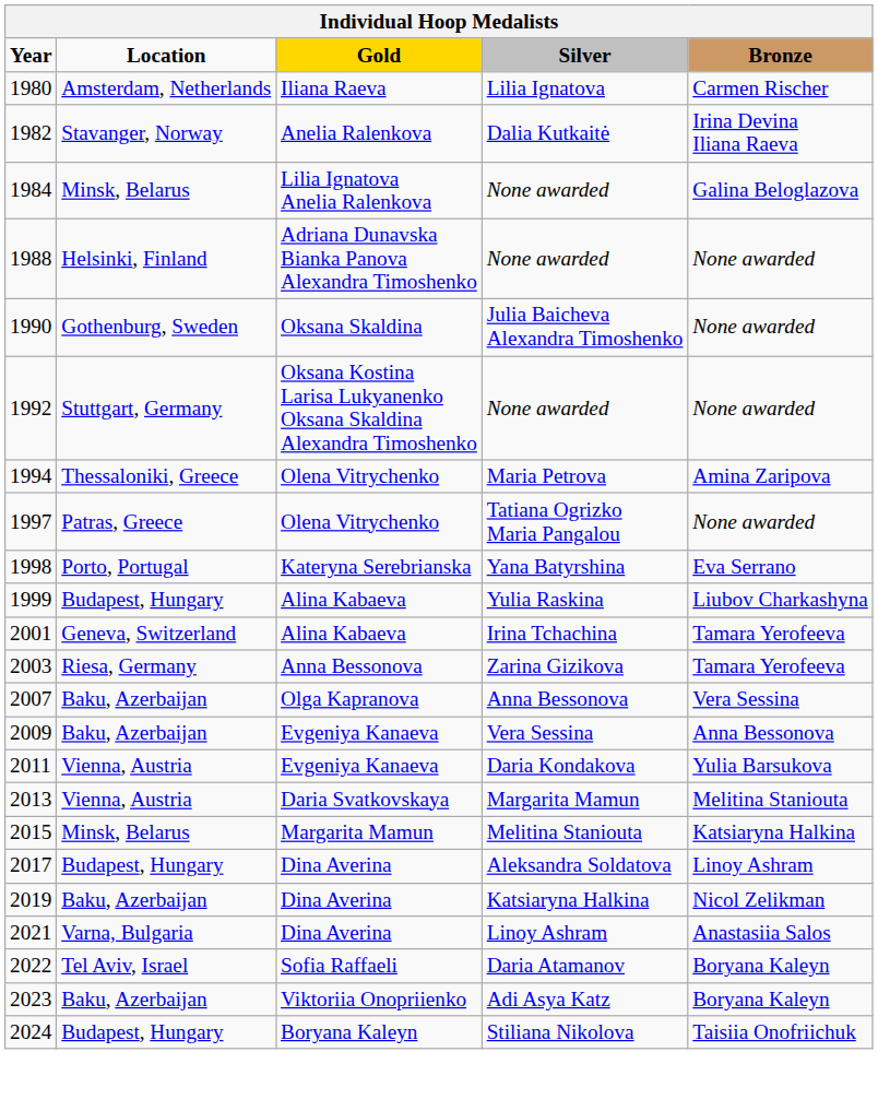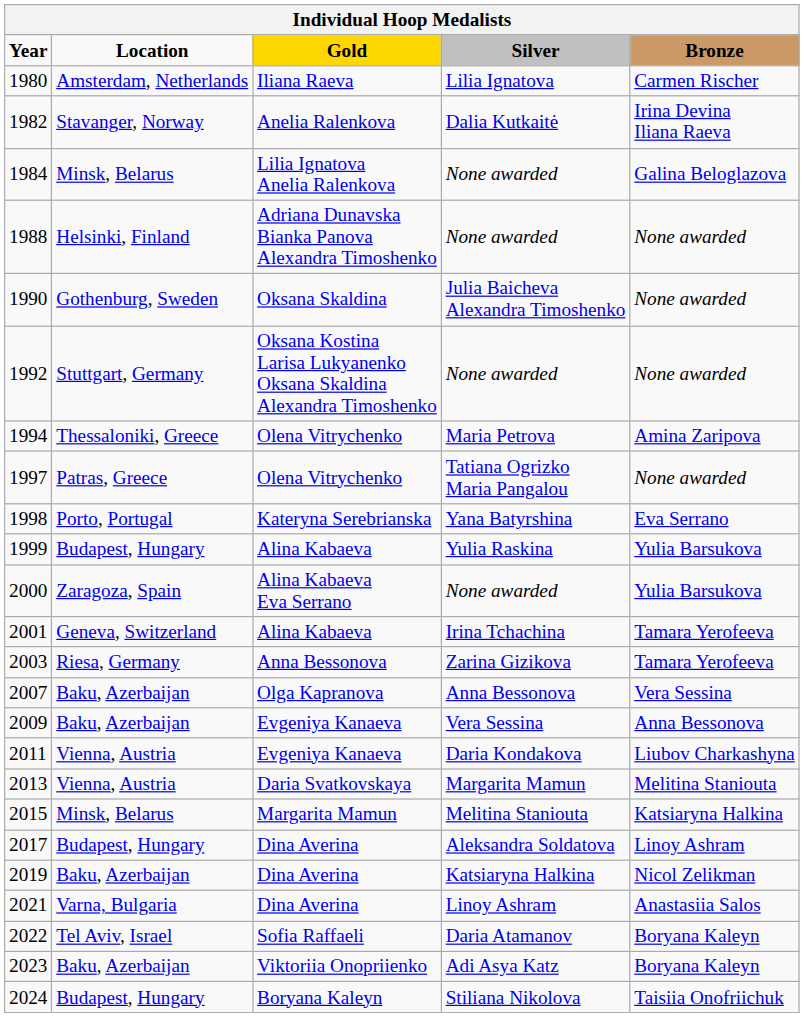1999 | Bronze: Liubov Charkashyna -> Yulia Barsukova
+ row: 2000 | Zaragoza, Spain | Alina Kabaeva Eva Serrano | None awarded | Yulia Barsukova
2011 | Bronze: Yulia Barsukova -> Liubov Charkashyna
